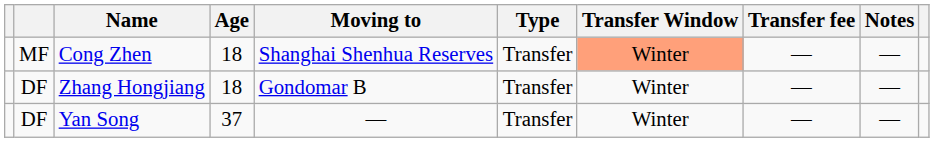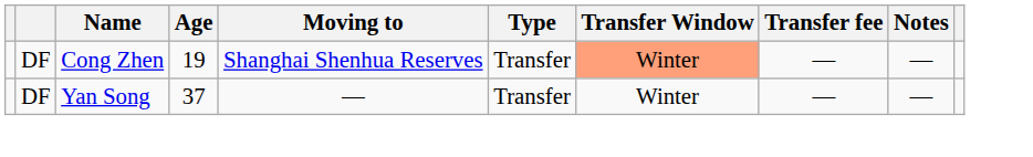Cong Zhen | column 2: MF -> DF
Cong Zhen | Age: 18 -> 19
- row: DF | Zhang Hongjiang | 18 | Gondomar B | Transfer | Winter | — | —
